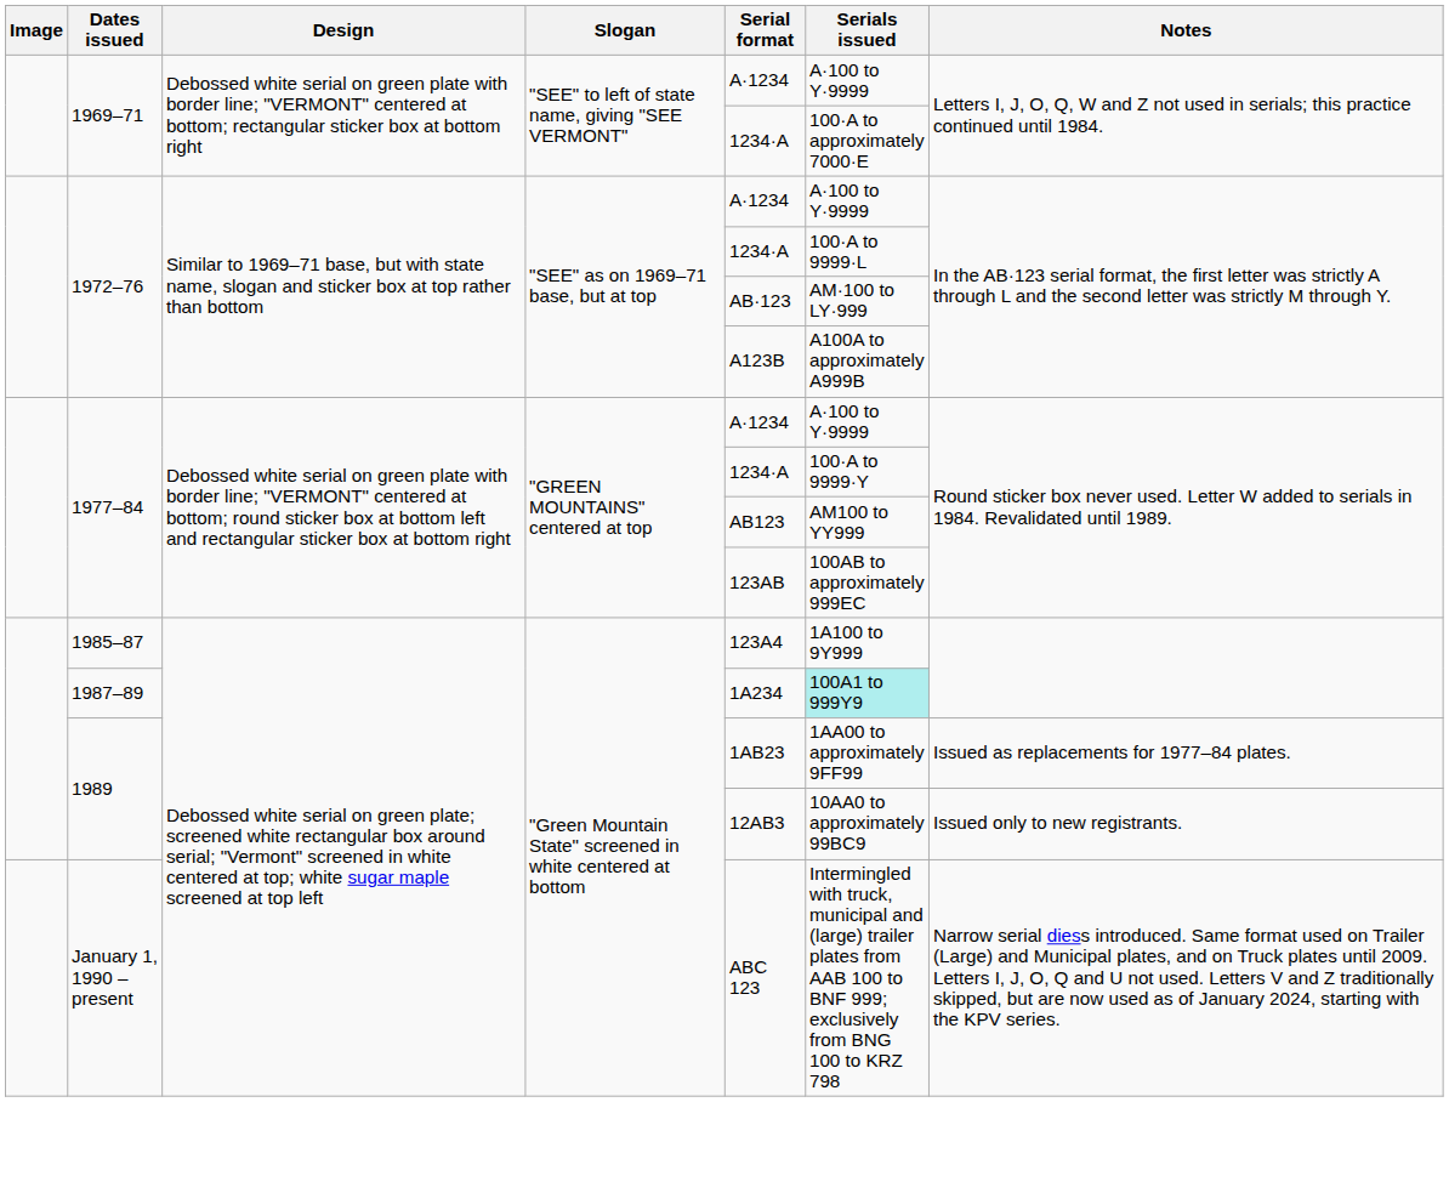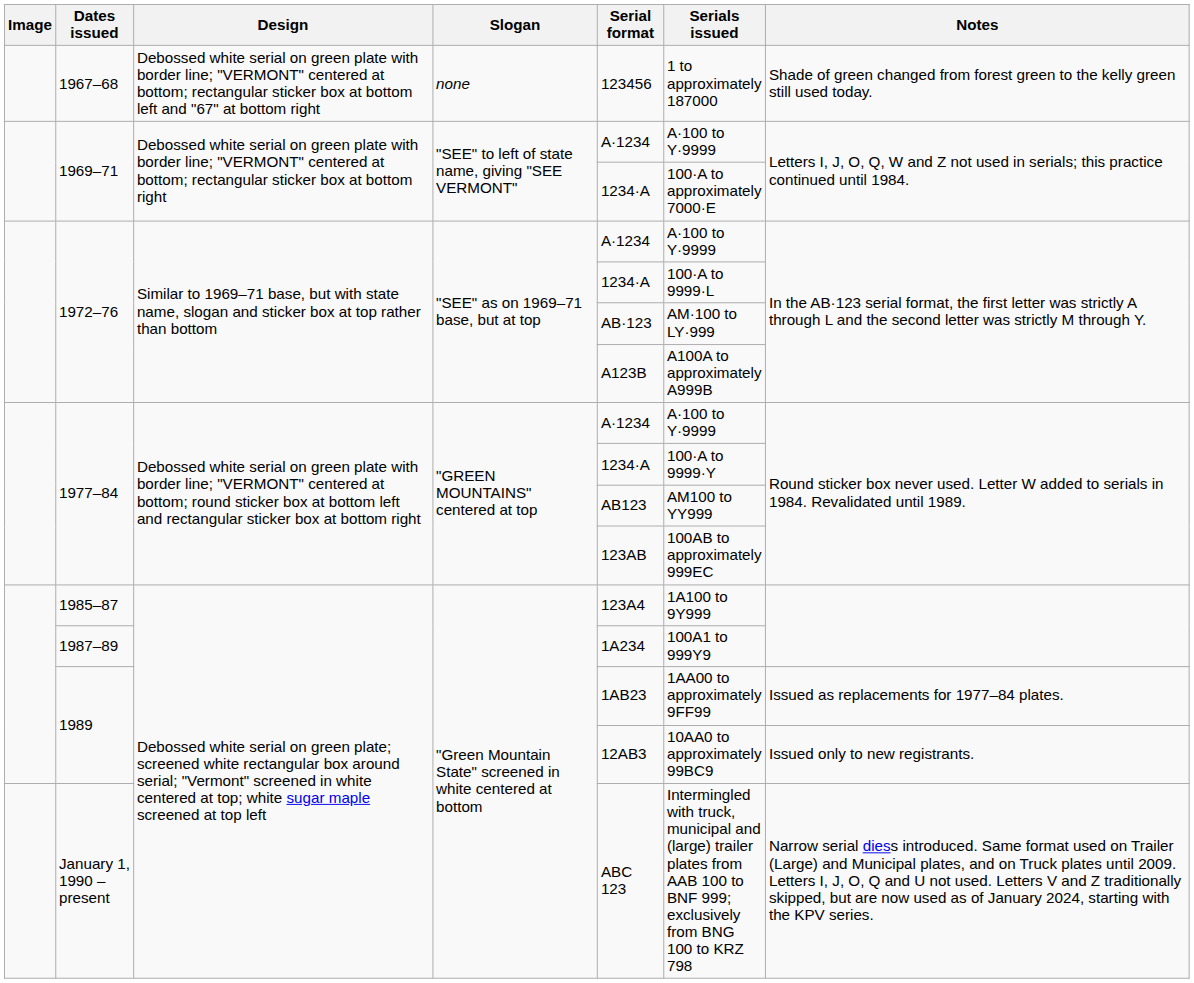+ row: 1967–68 | Debossed white serial on green plate with border line; "VERMONT" centered at bottom; rectangular sticker box at bottom left and "67" at bottom right | none | 123456 | 1 to approximately 187000 | Shade of green changed from forest green to the kelly green still used today.
1987–89 | Serials issued: paleturquoise background -> no background
